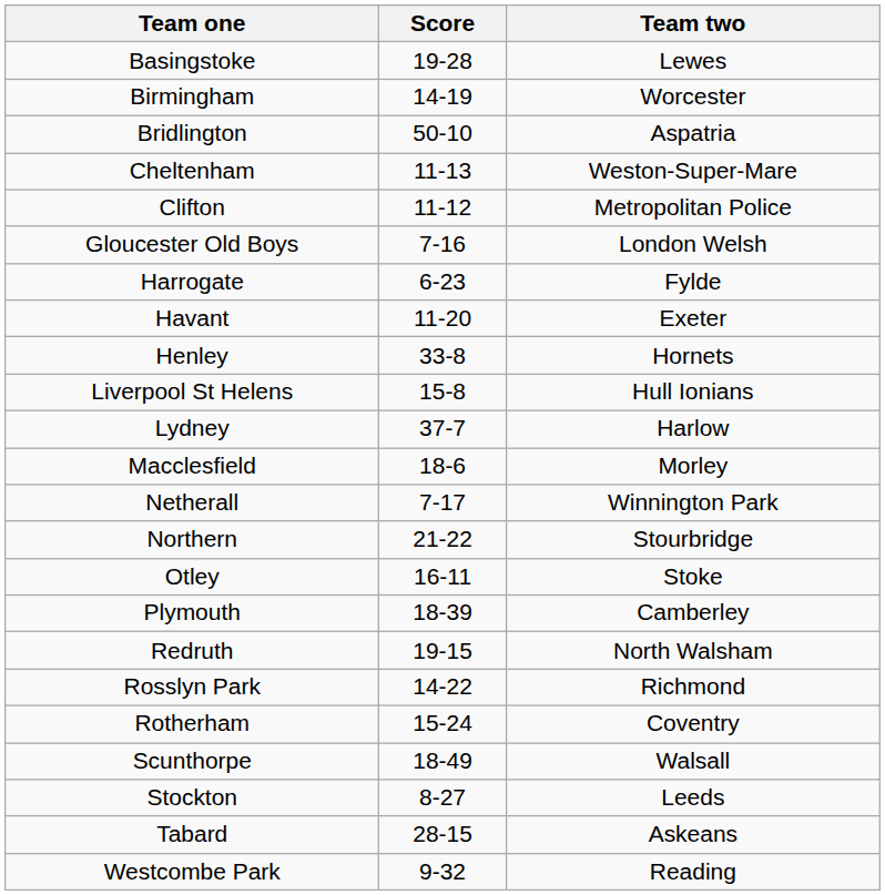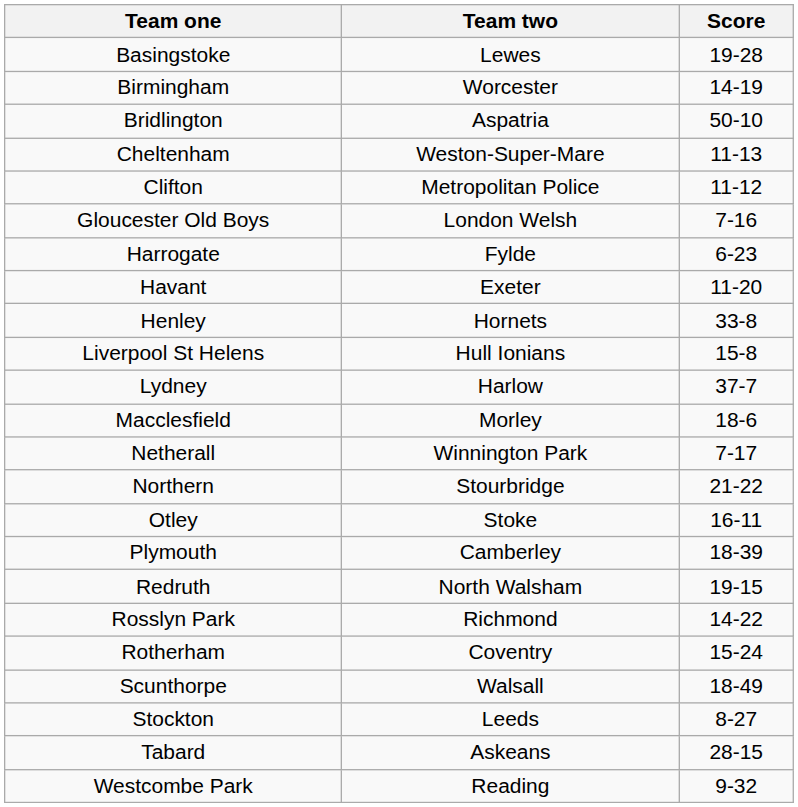columns swapped: Team two <-> Score
